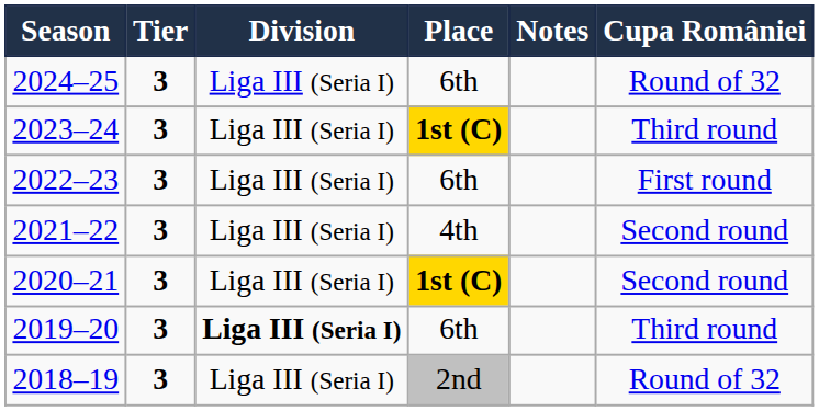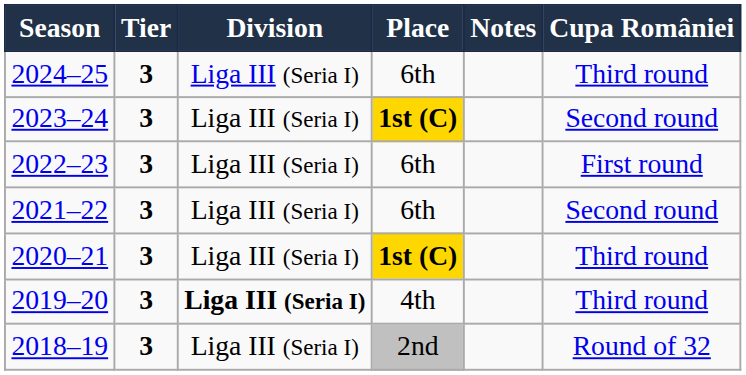2024–25 | Cupa României: Round of 32 -> Third round
2023–24 | Cupa României: Third round -> Second round
2021–22 | Place: 4th -> 6th
2020–21 | Cupa României: Second round -> Third round
2019–20 | Place: 6th -> 4th
